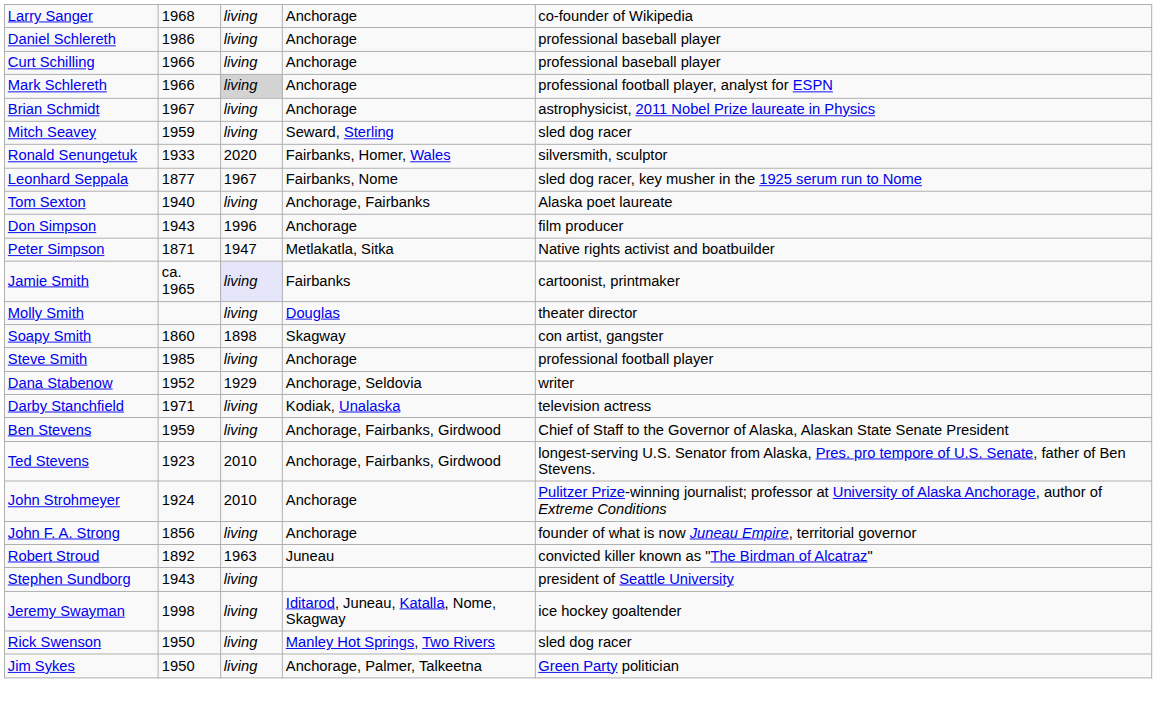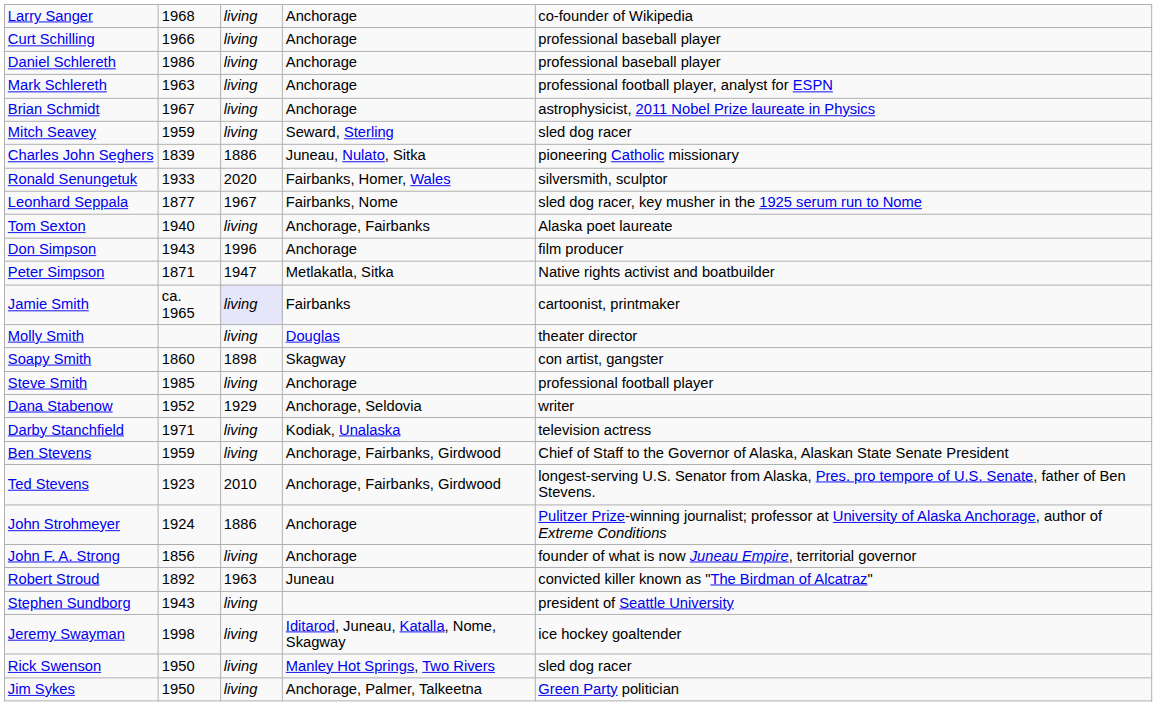rows swapped: Curt Schilling <-> Daniel Schlereth
Mark Schlereth | column 2: 1966 -> 1963
Mark Schlereth | column 3: lightgrey background -> no background
+ row: Charles John Seghers | 1839 | 1886 | Juneau, Nulato, Sitka | pioneering Catholic missionary
John Strohmeyer | column 3: 2010 -> 1886
